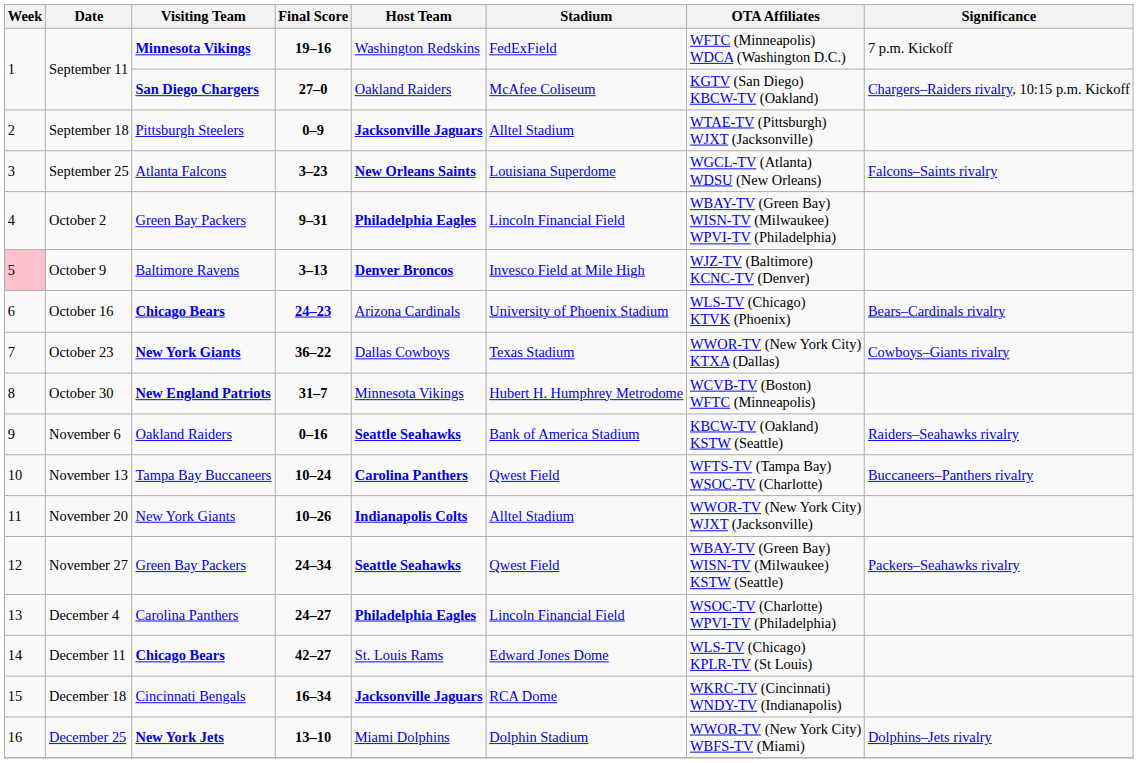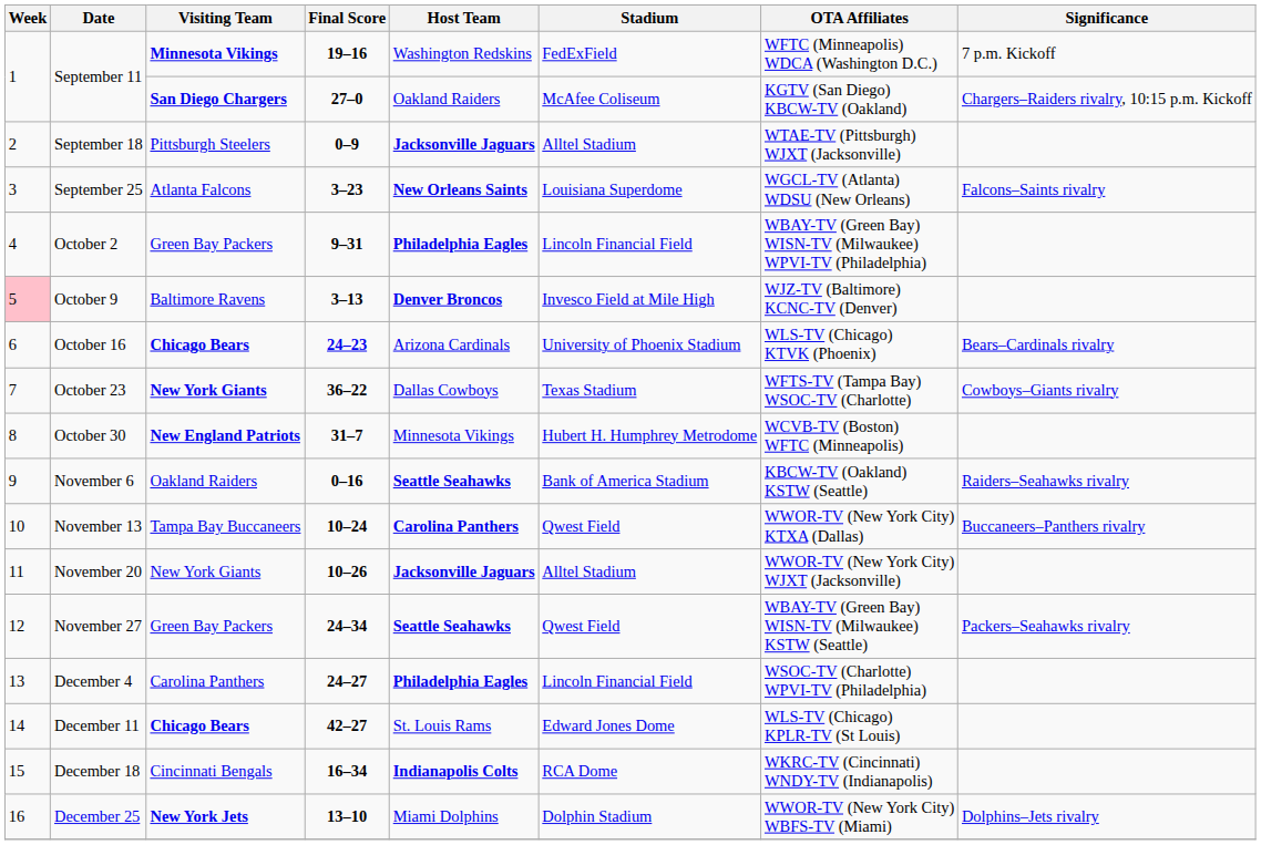October 23 | OTA Affiliates: WWOR-TV (New York City) KTXA (Dallas) -> WFTS-TV (Tampa Bay) WSOC-TV (Charlotte)
November 13 | OTA Affiliates: WFTS-TV (Tampa Bay) WSOC-TV (Charlotte) -> WWOR-TV (New York City) KTXA (Dallas)
November 20 | Host Team: Indianapolis Colts -> Jacksonville Jaguars
December 18 | Host Team: Jacksonville Jaguars -> Indianapolis Colts
